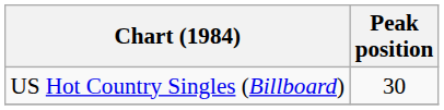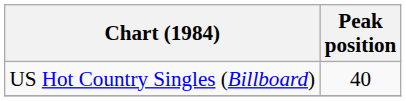US Hot Country Singles (Billboard) | Peak position: 30 -> 40
